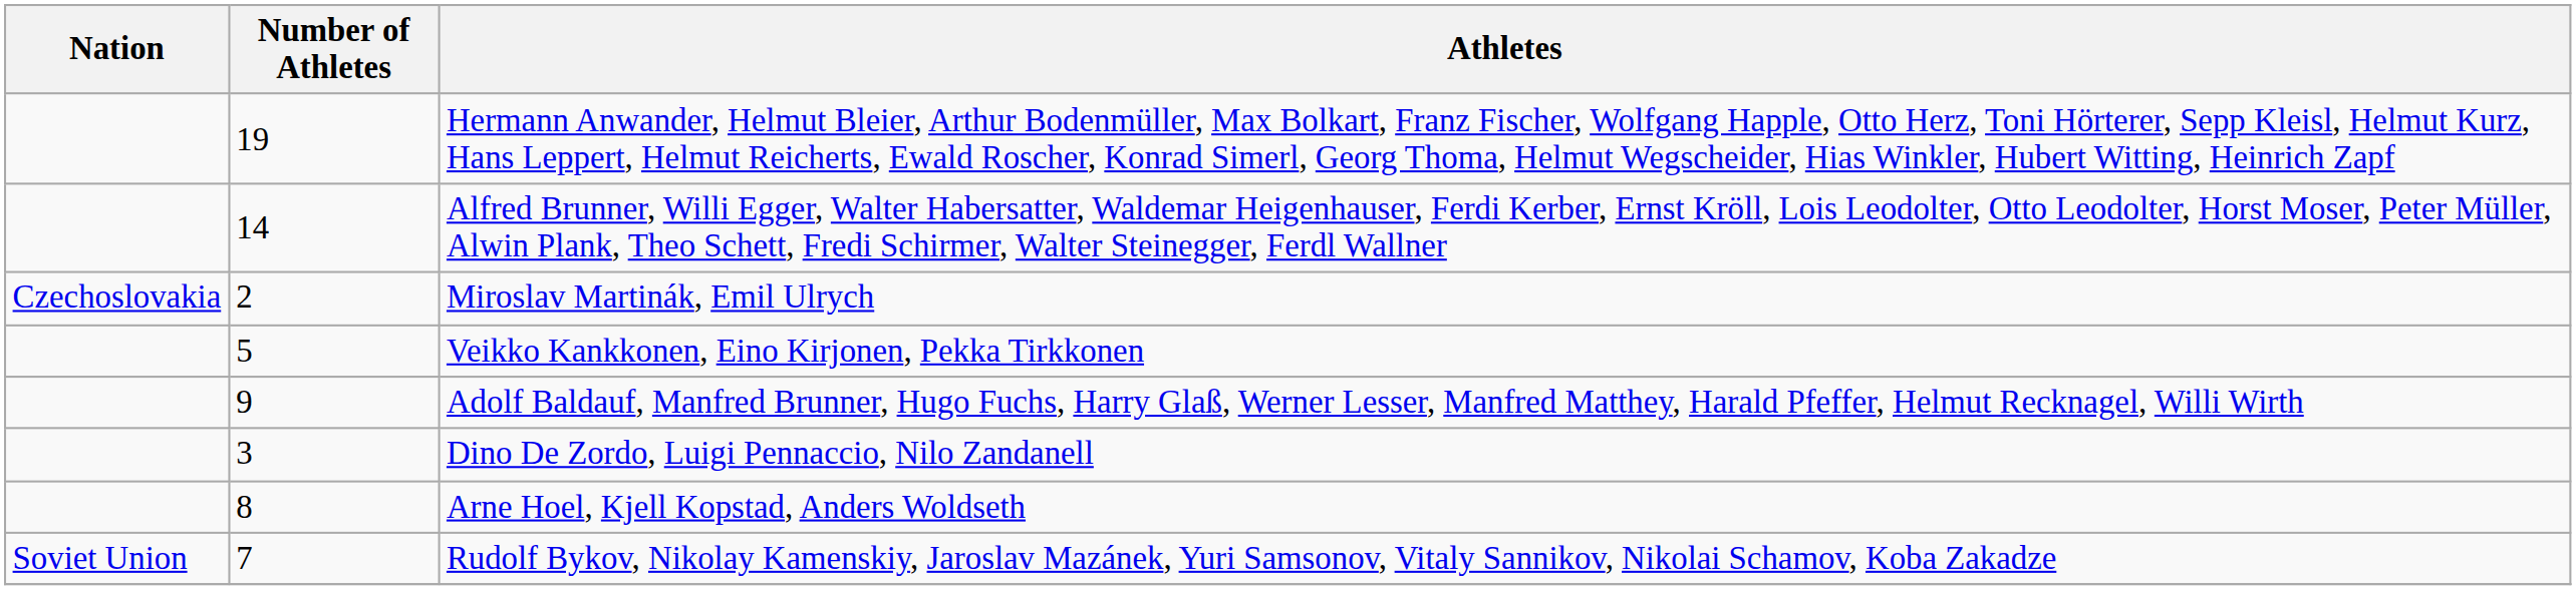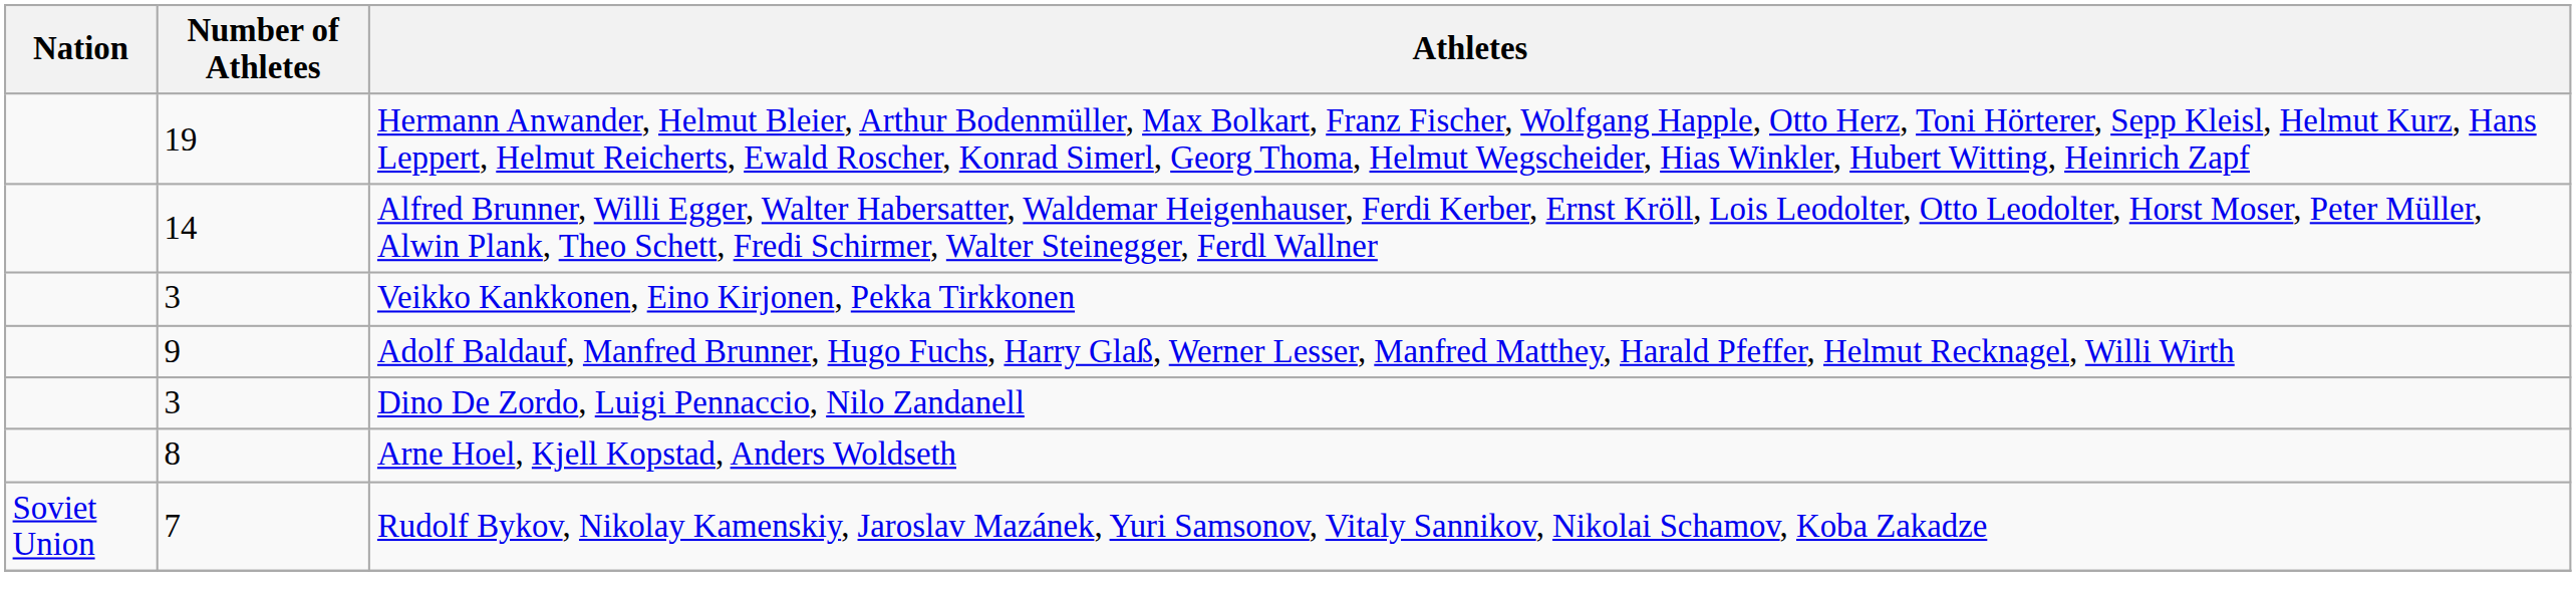- row: Czechoslovakia | 2 | Miroslav Martinák, Emil Ulrych
Veikko Kankkonen, Eino Kirjonen, Pekka Tirkkonen | Number of Athletes: 5 -> 3
